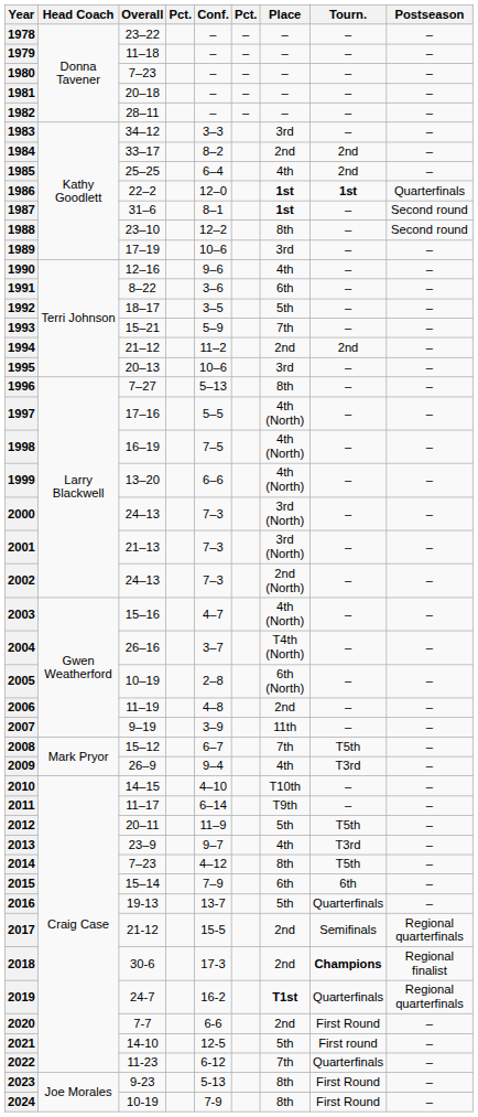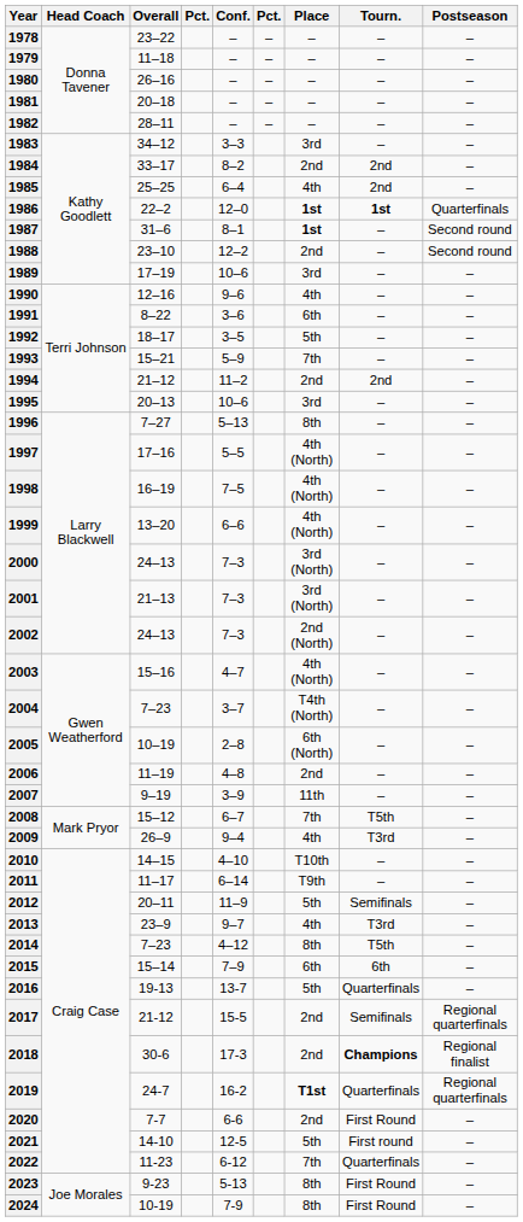1980 | Overall: 7–23 -> 26–16
1988 | Place: 8th -> 2nd
2004 | Overall: 26–16 -> 7–23
2012 | Tourn.: T5th -> Semifinals
